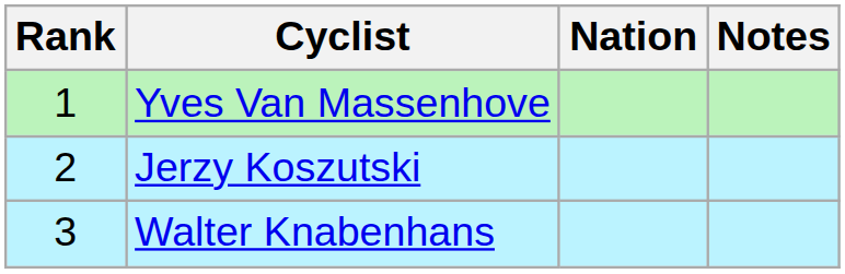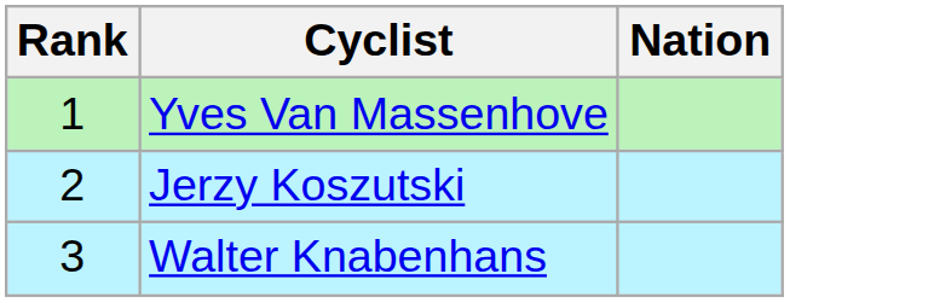- column: Notes
